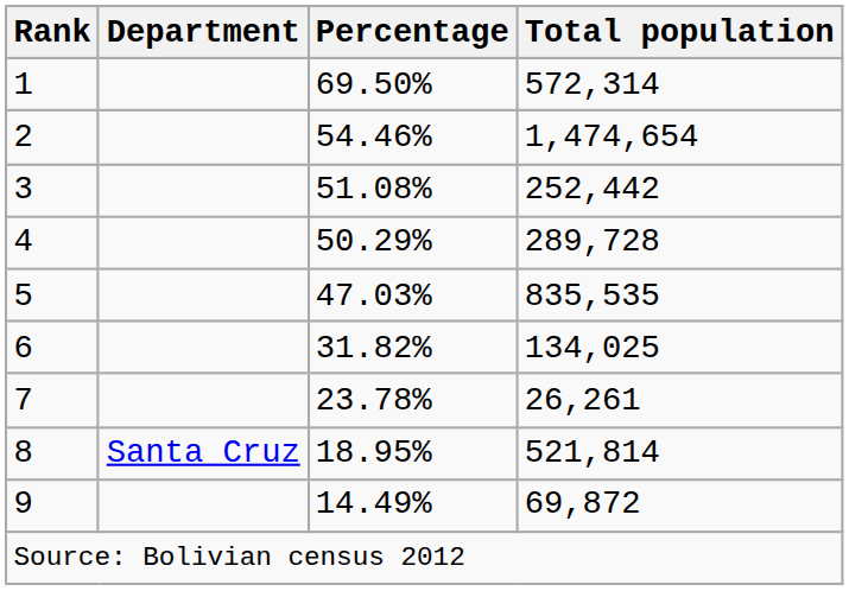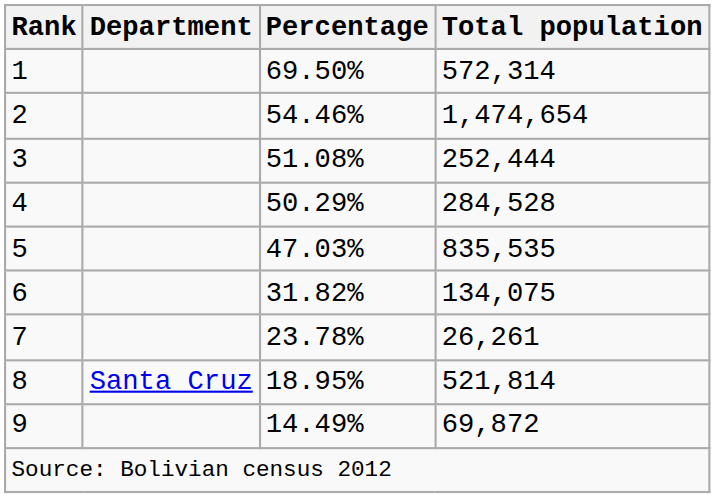3 | Total population: 252,442 -> 252,444
4 | Total population: 289,728 -> 284,528
6 | Total population: 134,025 -> 134,075
